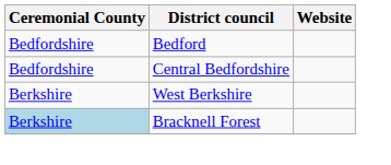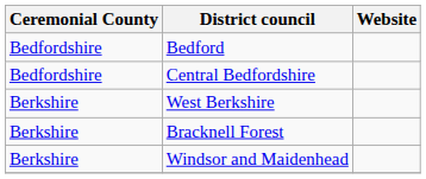Bracknell Forest | Ceremonial County: lightblue background -> no background
+ row: Berkshire | Windsor and Maidenhead
